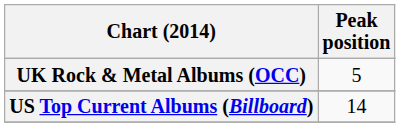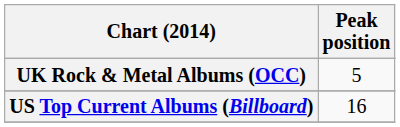US Top Current Albums (Billboard) | Peak position: 14 -> 16
